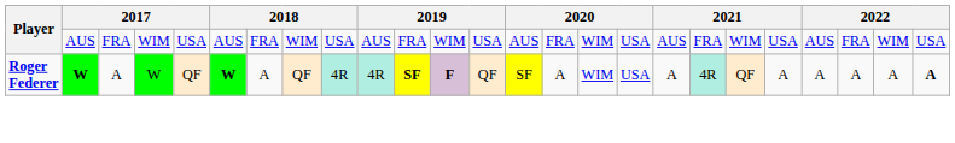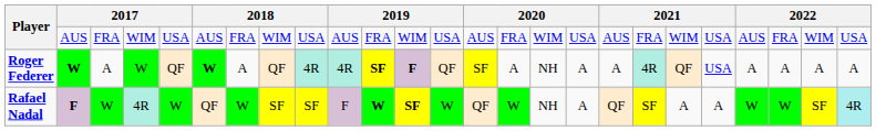Roger Federer | column 16: WIM -> NH
Roger Federer | column 17: USA -> A
Roger Federer | column 21: A -> USA
Roger Federer | column 25: bold -> normal
+ row: Rafael Nadal | F | W | 4R | W | QF | W | SF | SF | F | W | SF | W | QF | W | NH | A | QF | SF | A | A | W | W | SF | 4R
